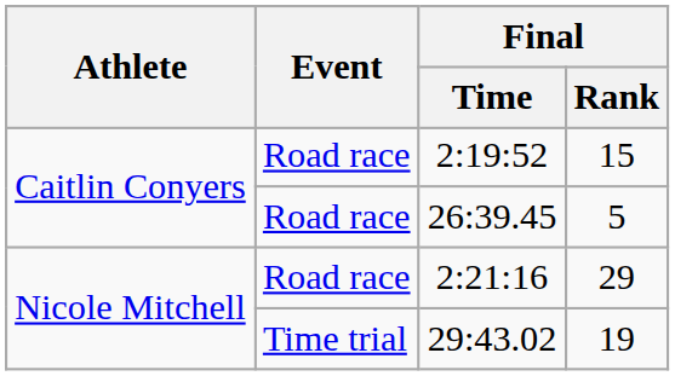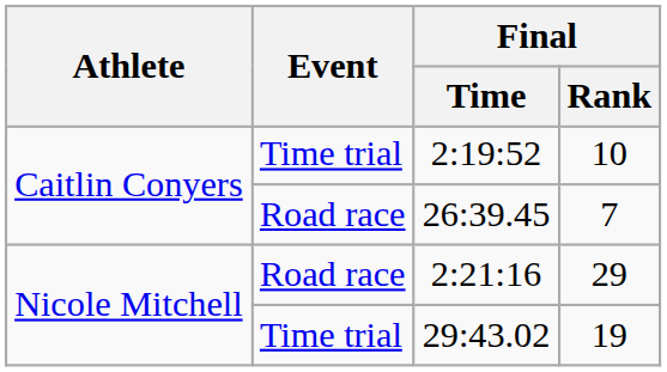2:19:52 | Event: Road race -> Time trial
2:19:52 | Final / Rank: 15 -> 10
26:39.45 | Final / Rank: 5 -> 7
